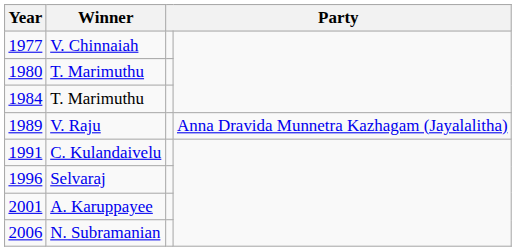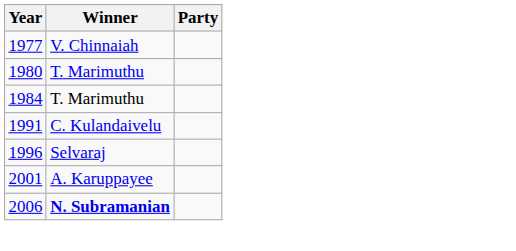- row: 1989 | V. Raju | Anna Dravida Munnetra Kazhagam (Jayalalitha)
2006 | Winner: normal -> bold
